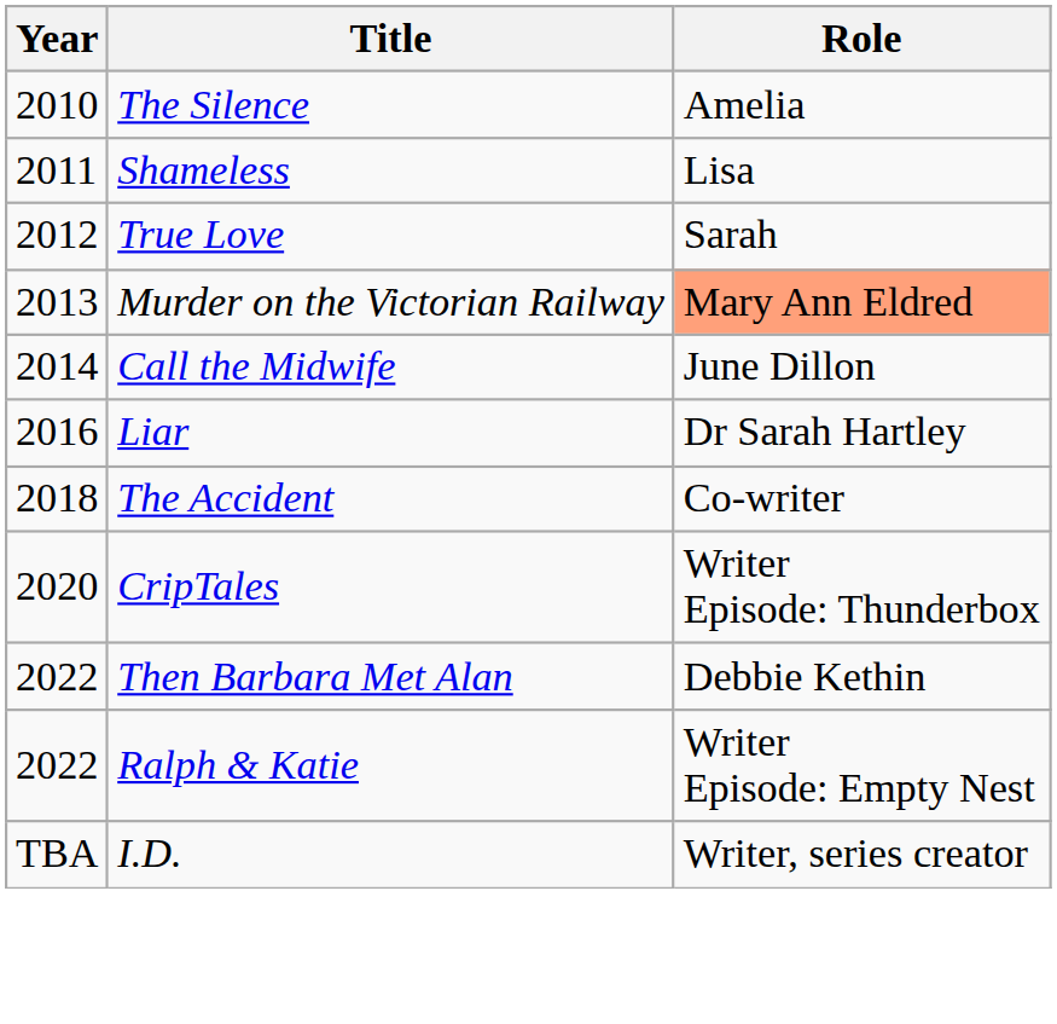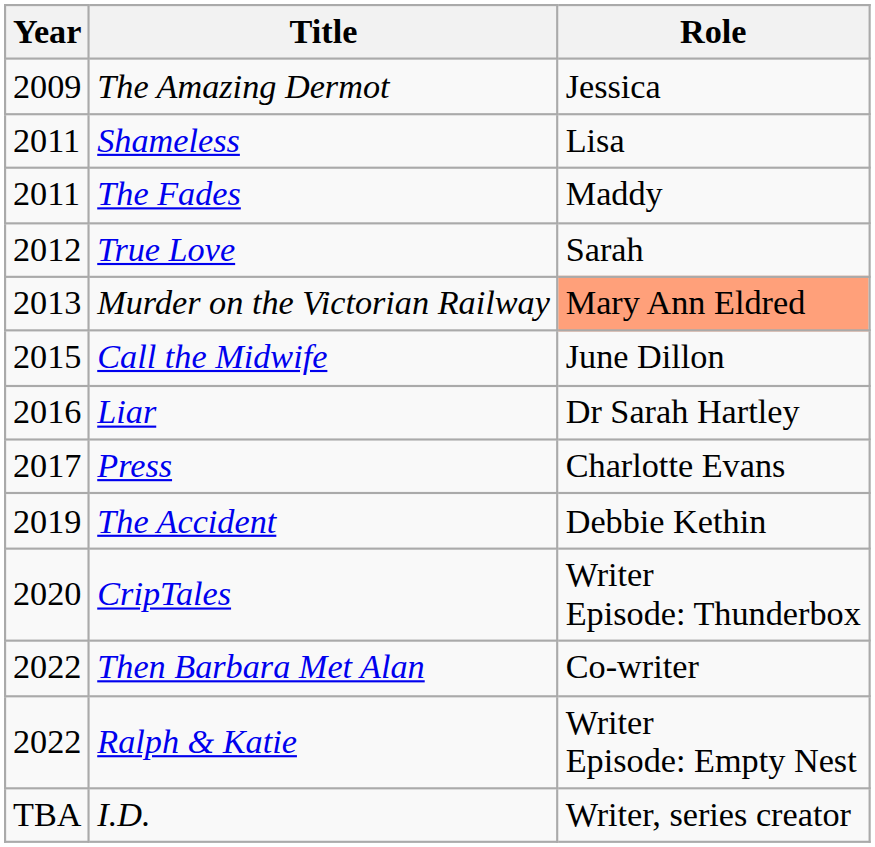+ row: 2009 | The Amazing Dermot | Jessica
- row: 2010 | The Silence | Amelia
+ row: 2011 | The Fades | Maddy
Call the Midwife | Year: 2014 -> 2015
+ row: 2017 | Press | Charlotte Evans
The Accident | Year: 2018 -> 2019
The Accident | Role: Co-writer -> Debbie Kethin
Then Barbara Met Alan | Role: Debbie Kethin -> Co-writer
